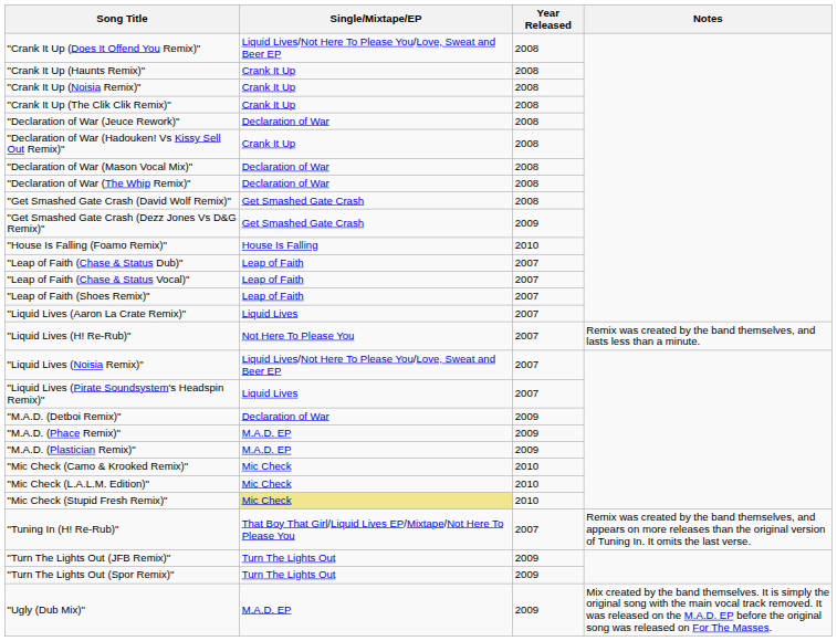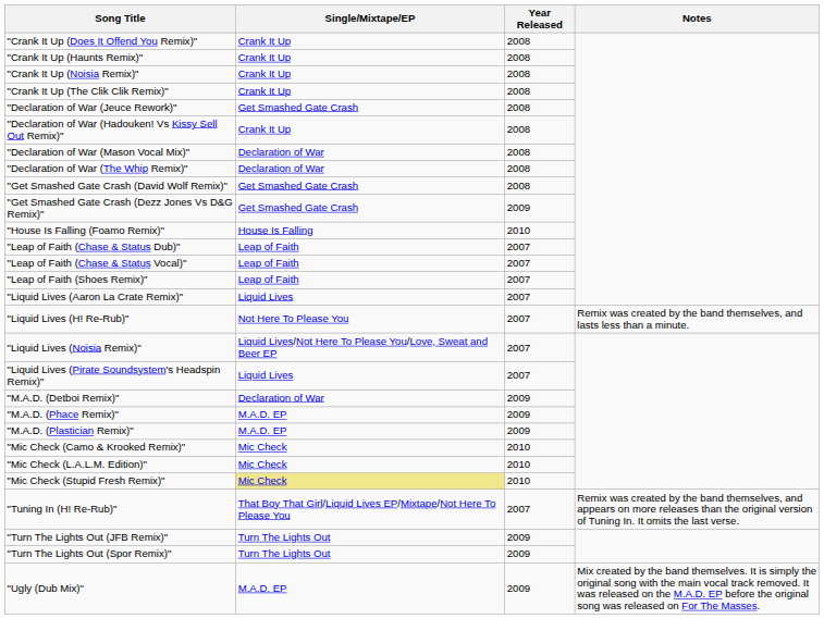"Crank It Up (Does It Offend You Remix)" | Single/Mixtape/EP: Liquid Lives/Not Here To Please You/Love, Sweat and Beer EP -> Crank It Up
"Declaration of War (Jeuce Rework)" | Single/Mixtape/EP: Declaration of War -> Get Smashed Gate Crash
